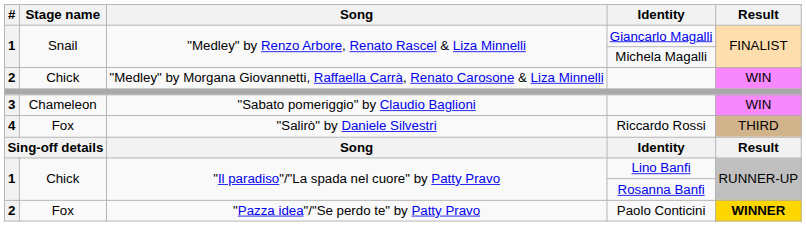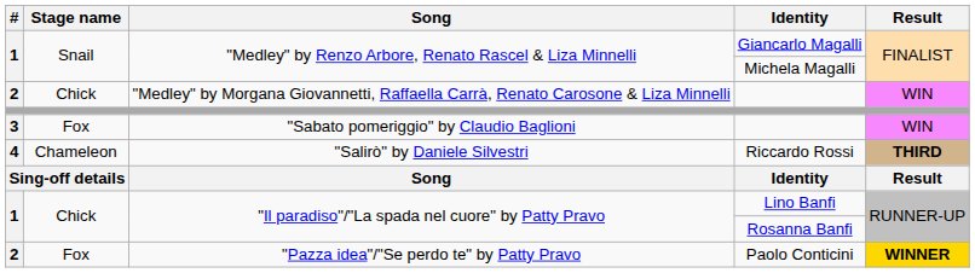"Sabato pomeriggio" by Claudio Baglioni | Stage name: Chameleon -> Fox
"Salirò" by Daniele Silvestri | Stage name: Fox -> Chameleon
"Salirò" by Daniele Silvestri | Result: normal -> bold
